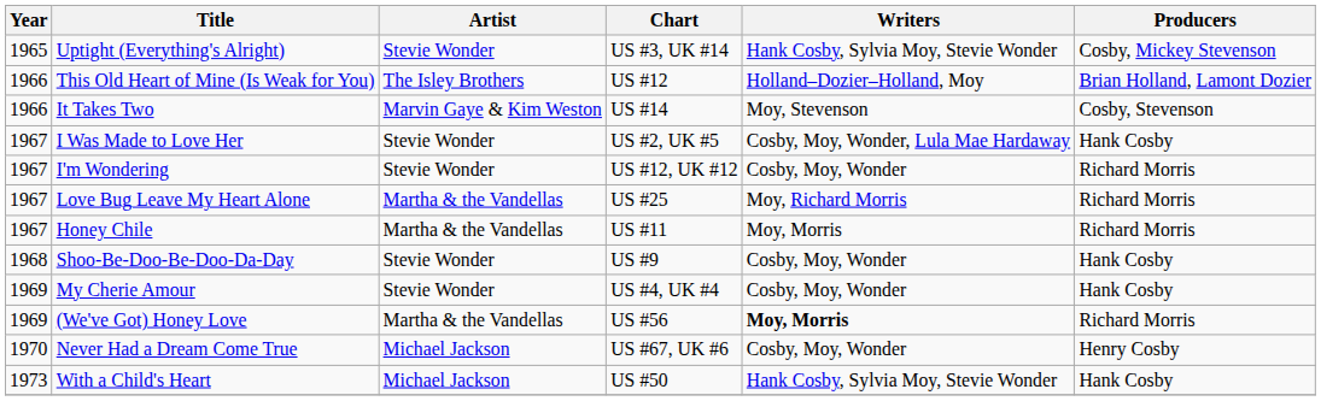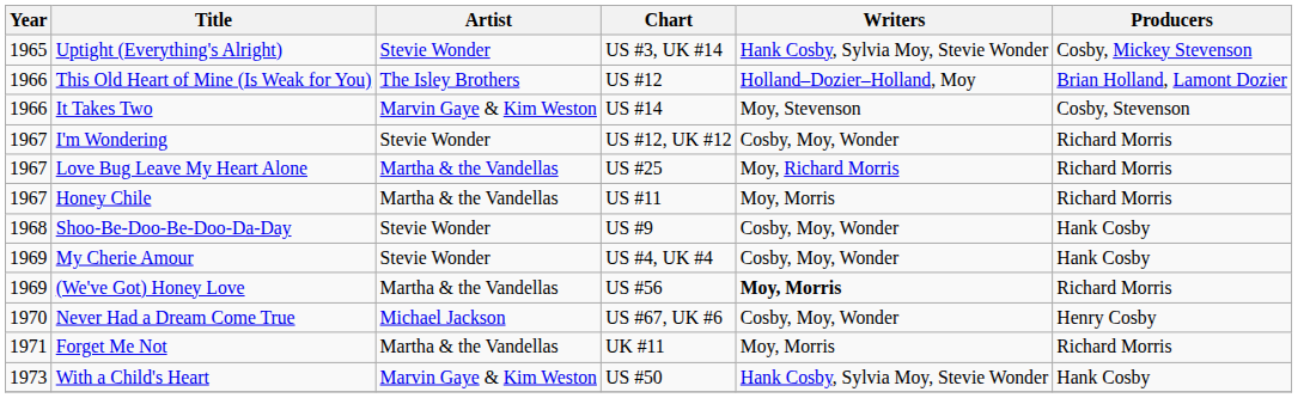- row: 1967 | I Was Made to Love Her | Stevie Wonder | US #2, UK #5 | Cosby, Moy, Wonder, Lula Mae Hardaway | Hank Cosby
+ row: 1971 | Forget Me Not | Martha & the Vandellas | UK #11 | Moy, Morris | Richard Morris
With a Child's Heart | Artist: Michael Jackson -> Marvin Gaye & Kim Weston
